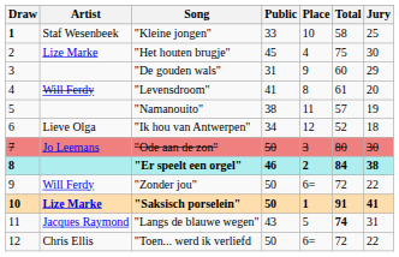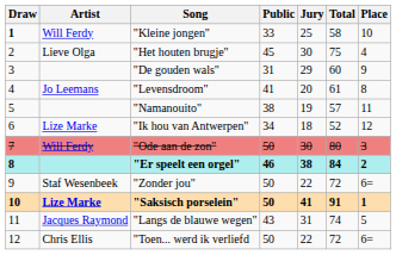columns swapped: Jury <-> Place
"Kleine jongen" | Artist: Staf Wesenbeek -> Will Ferdy
"Het houten brugje" | Artist: Lize Marke -> Lieve Olga
"Levensdroom" | Artist: Will Ferdy -> Jo Leemans
"Ik hou van Antwerpen" | Artist: Lieve Olga -> Lize Marke
"Ode aan de zon" | Artist: Jo Leemans -> Will Ferdy
"Zonder jou" | Artist: Will Ferdy -> Staf Wesenbeek
"Langs de blauwe wegen" | Total: bold -> normal
